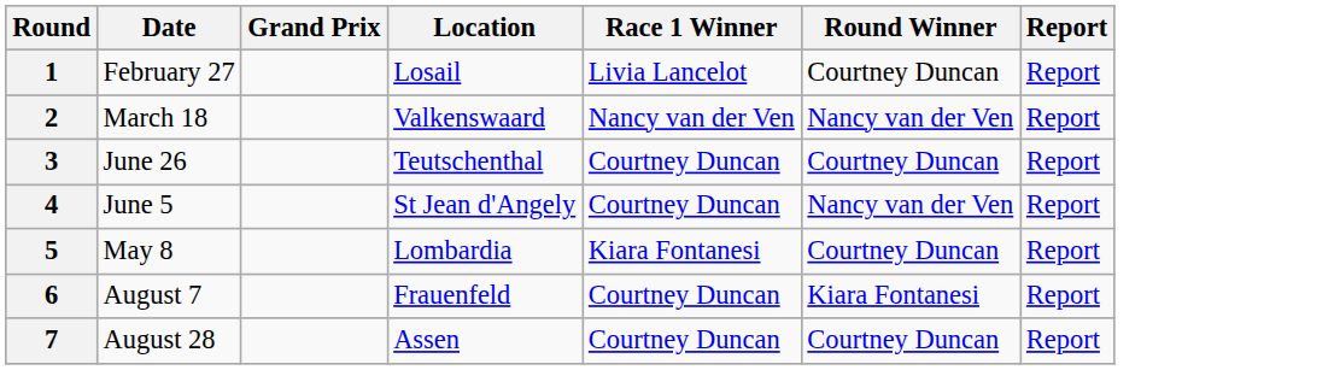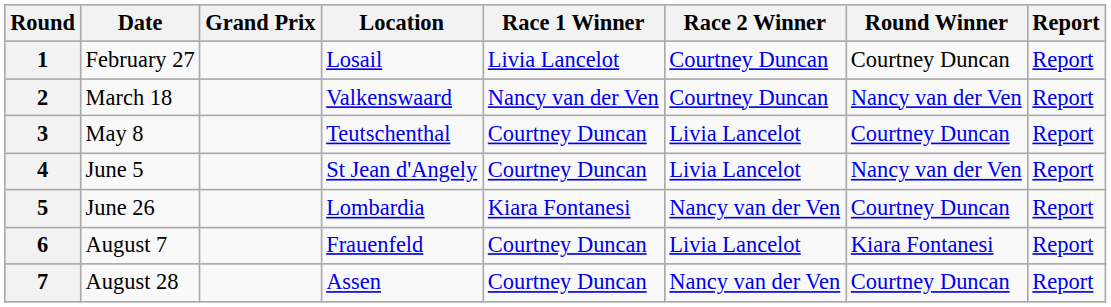+ column: Race 2 Winner | Courtney Duncan | Courtney Duncan | Livia Lancelot | Livia Lancelot | Nancy van der Ven | Livia Lancelot | Nancy van der Ven
3 | Date: June 26 -> May 8
5 | Date: May 8 -> June 26
